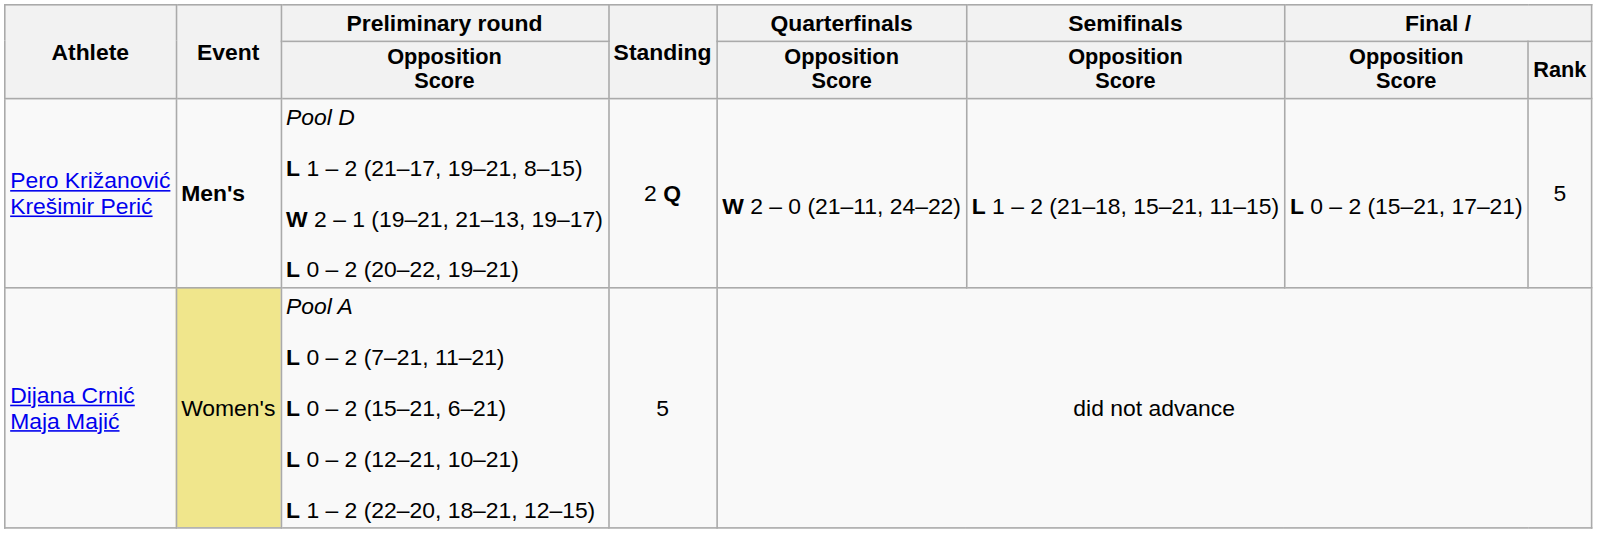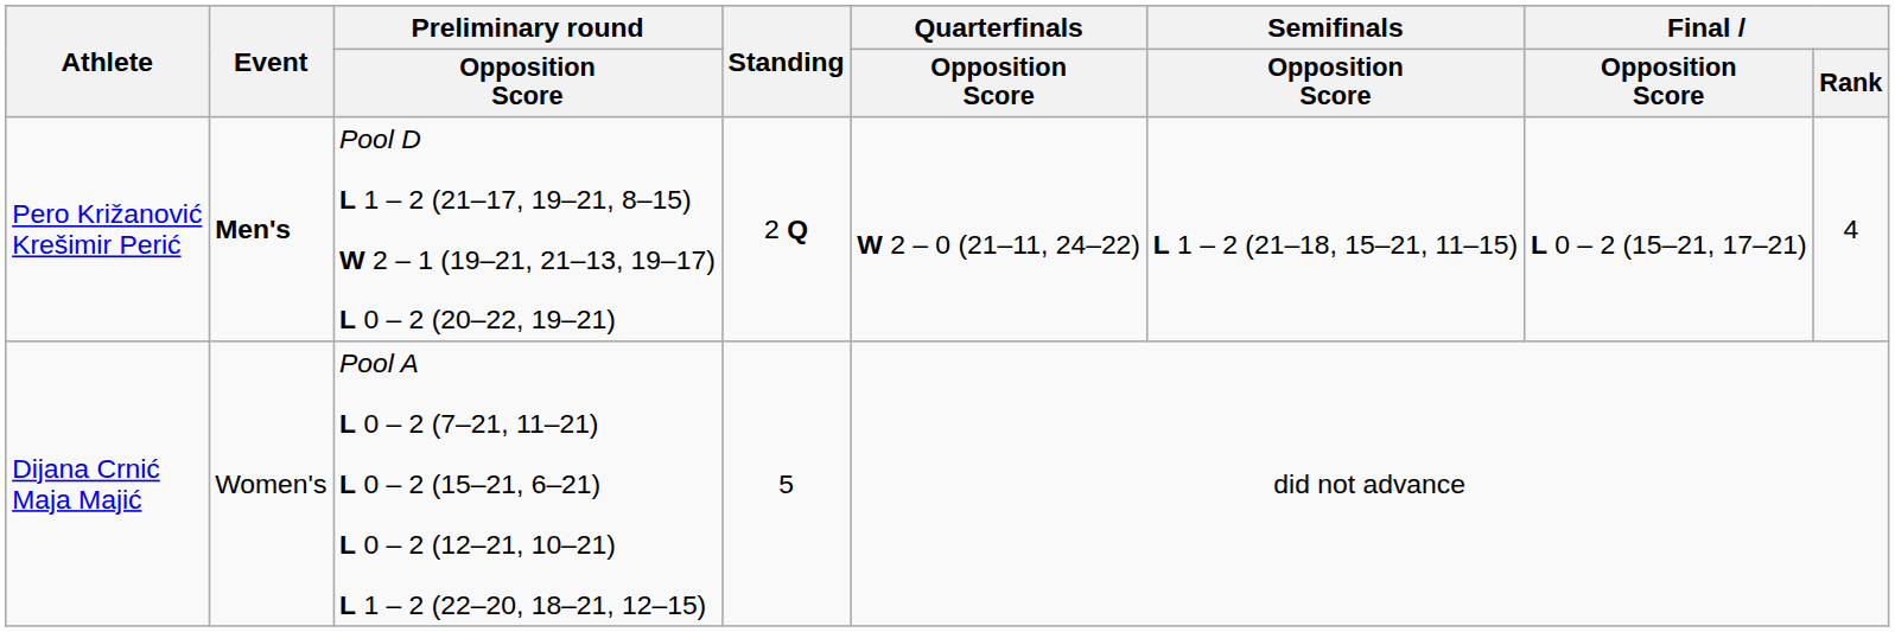Pero Križanović Krešimir Perić | Final / Rank: 5 -> 4
Dijana Crnić Maja Majić | Event: khaki background -> no background
